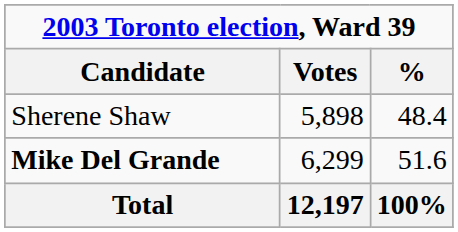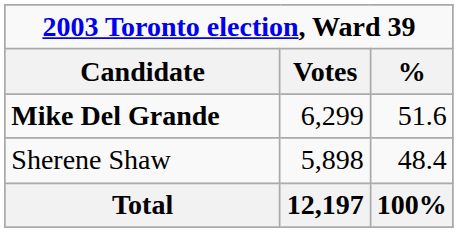rows swapped: Mike Del Grande <-> Sherene Shaw
